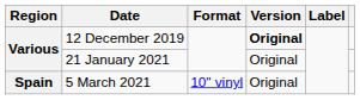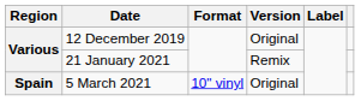12 December 2019 | Version: bold -> normal
21 January 2021 | Version: Original -> Remix
